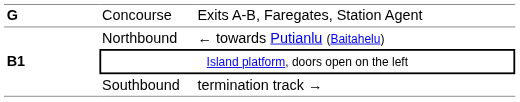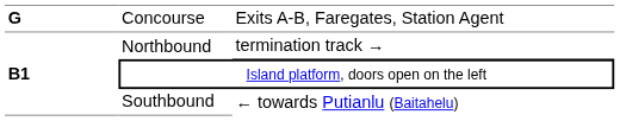Northbound | column 3: ← towards Putianlu (Baitahelu) -> termination track →
Southbound | column 3: termination track → -> ← towards Putianlu (Baitahelu)
